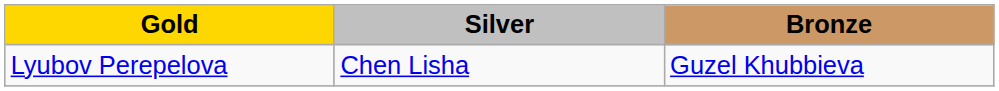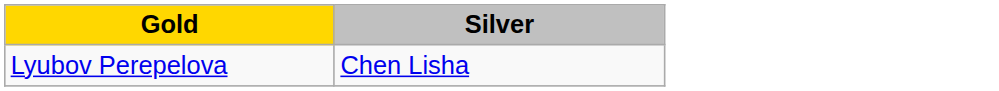- column: Bronze | Guzel Khubbieva
